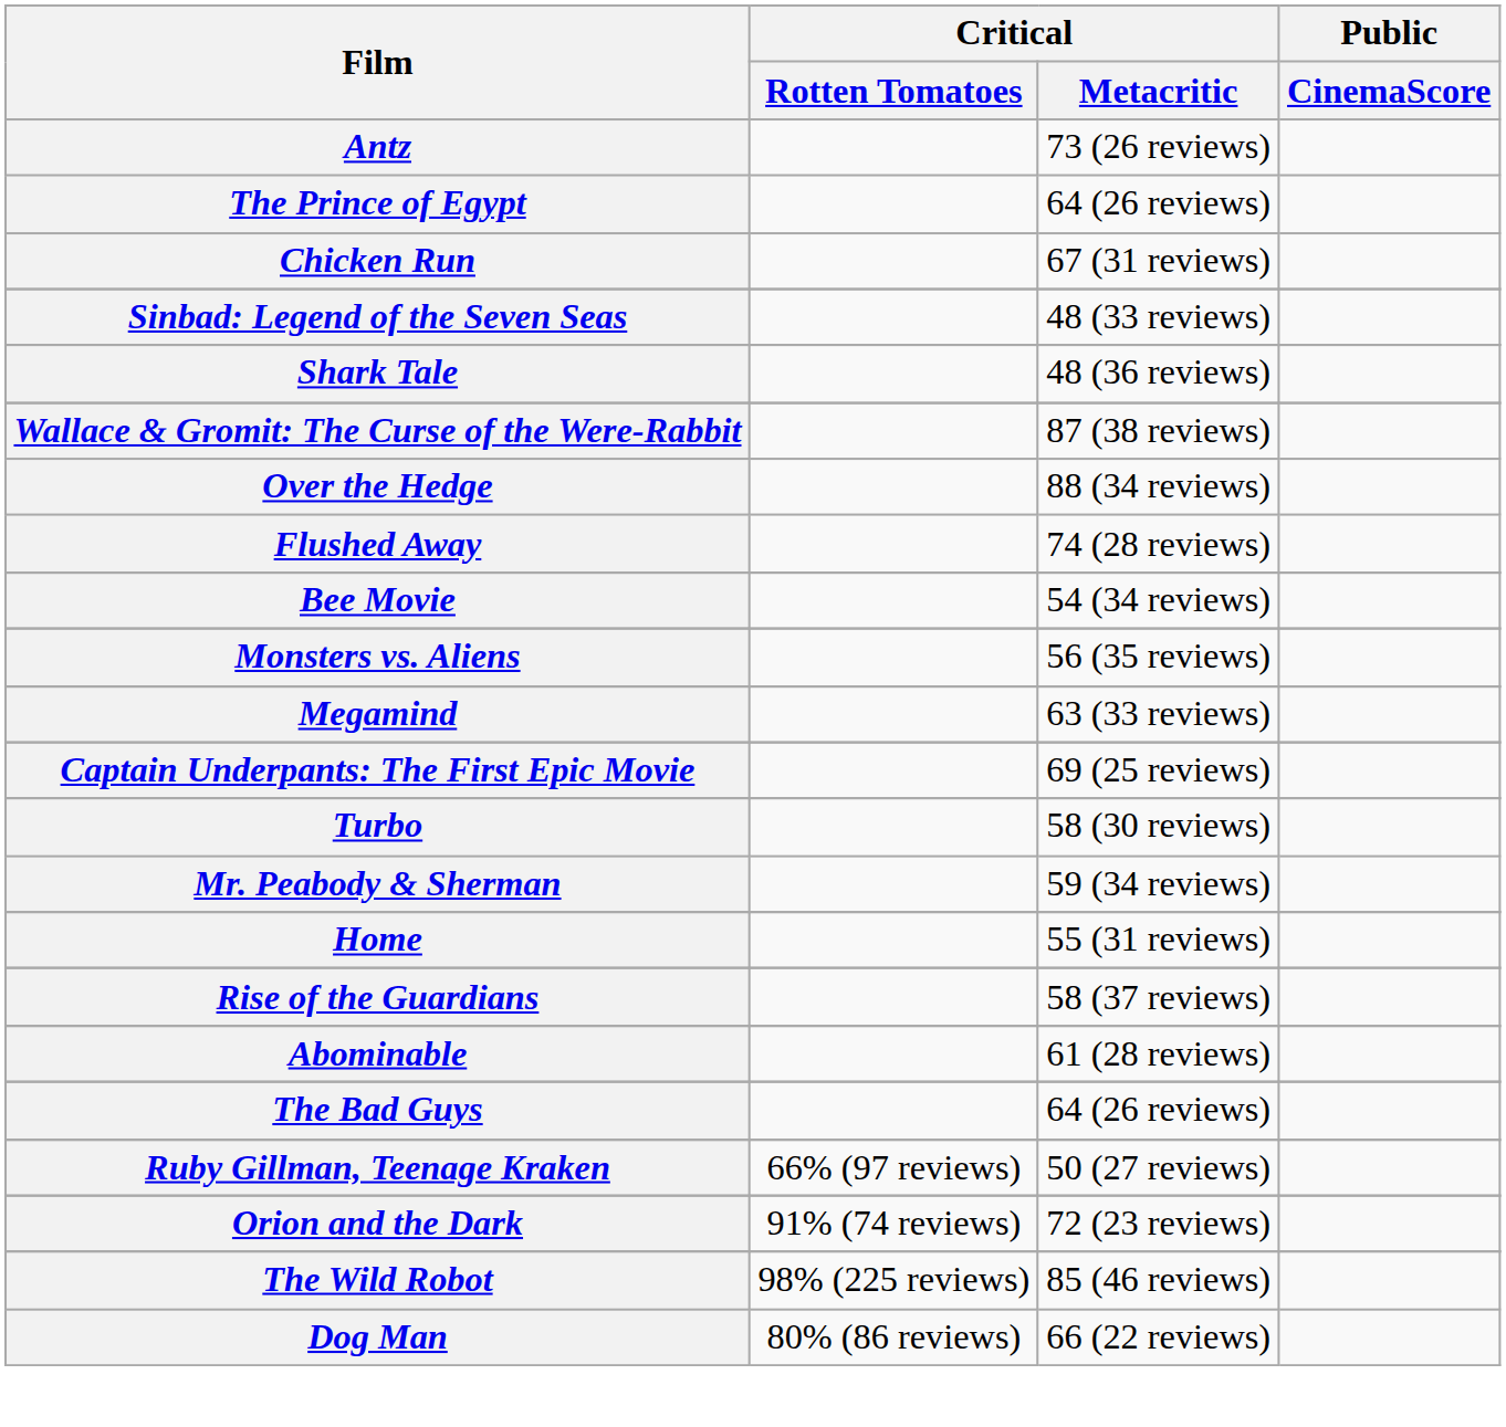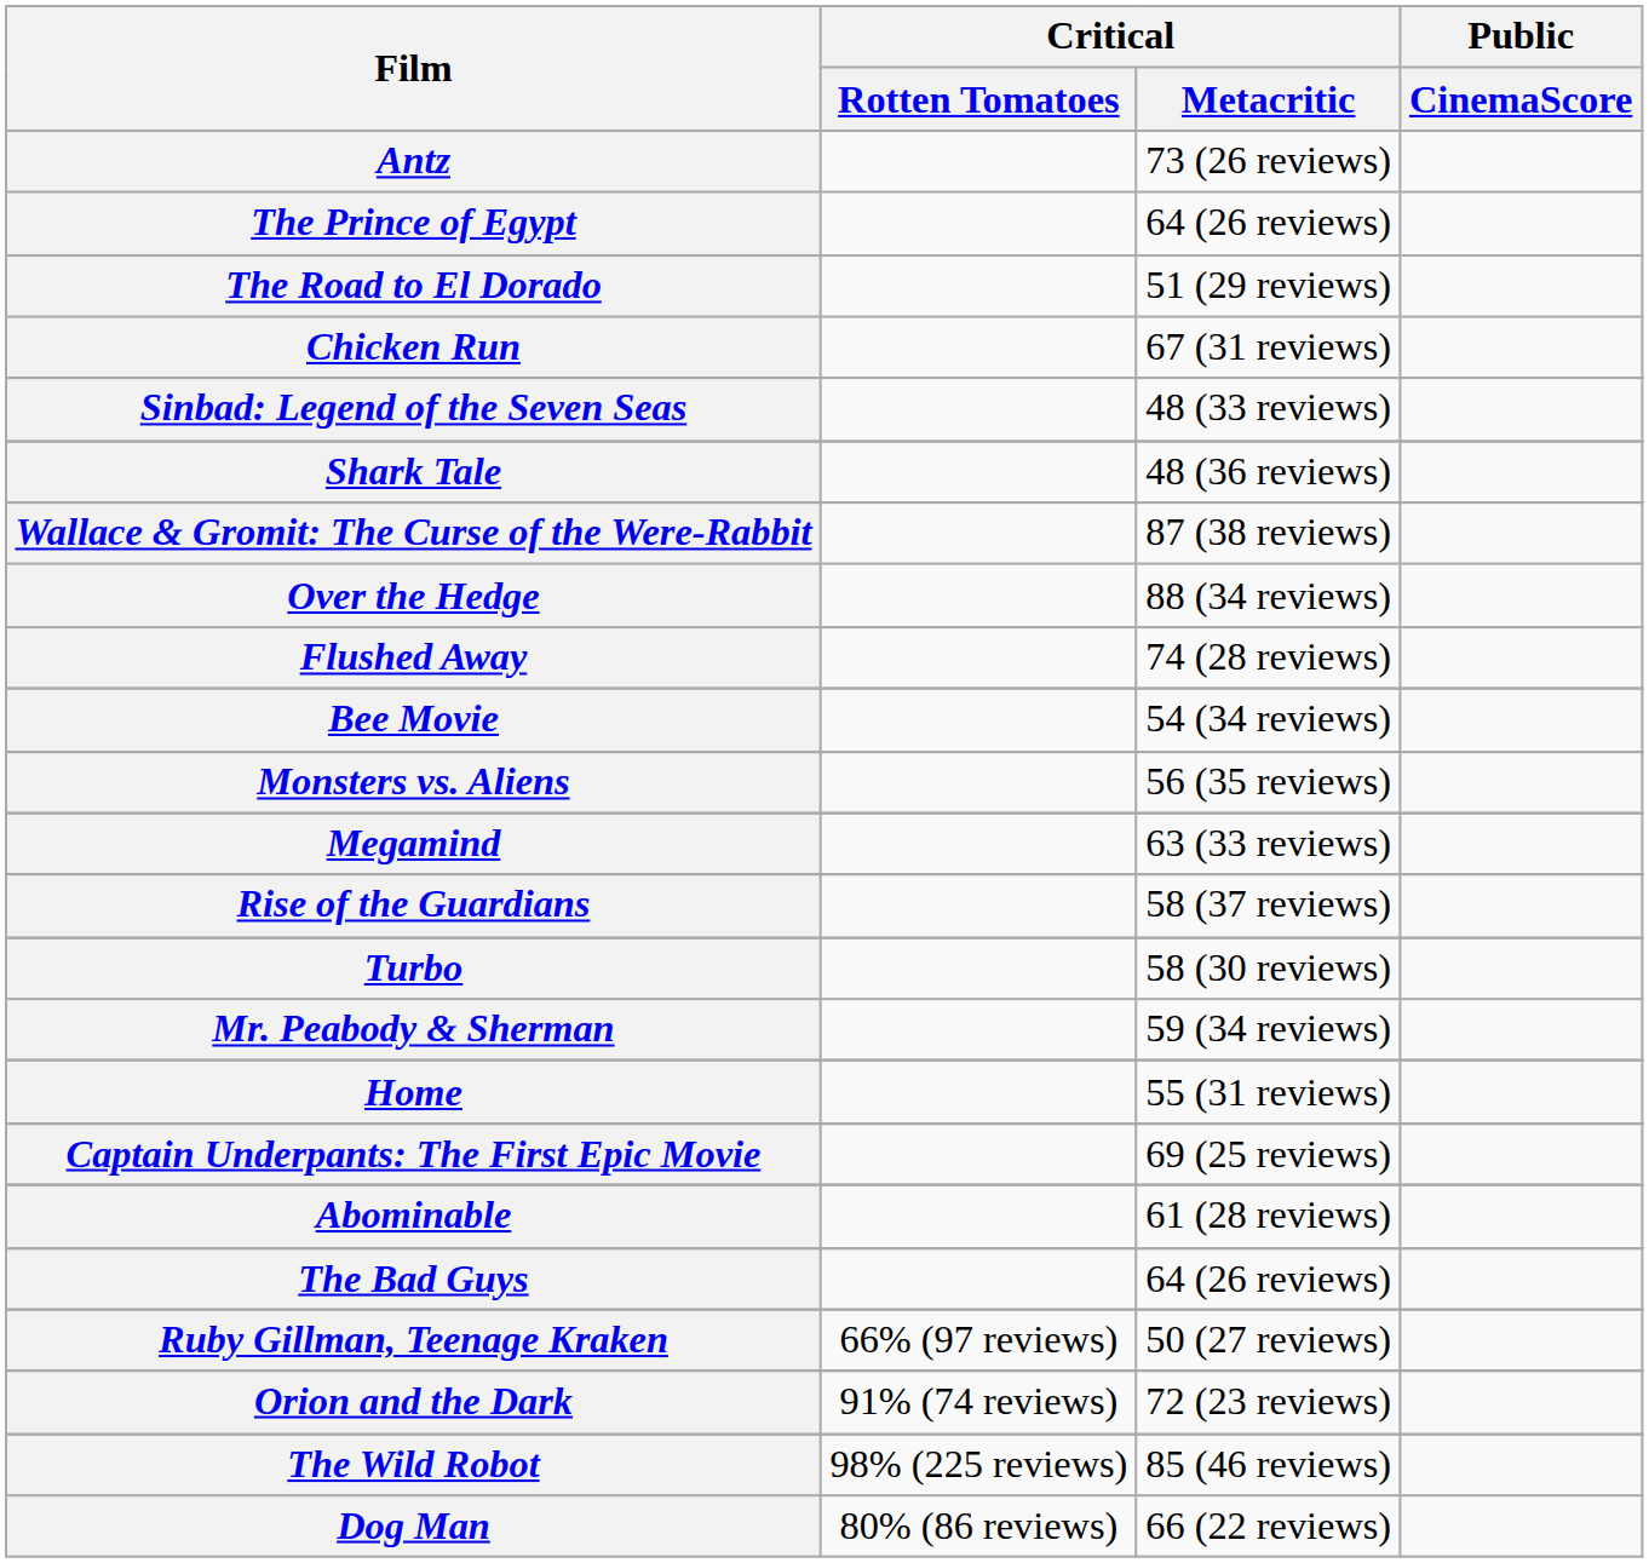+ row: The Road to El Dorado | 51 (29 reviews)
rows swapped: Rise of the Guardians <-> Captain Underpants: The First Epic Movie
